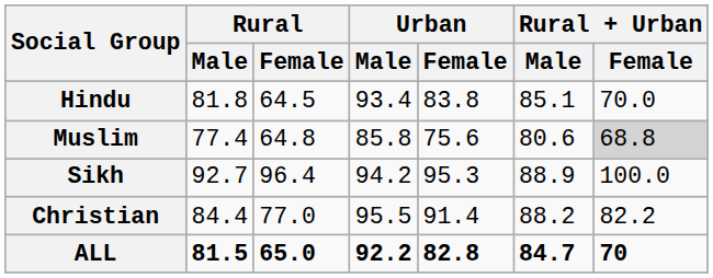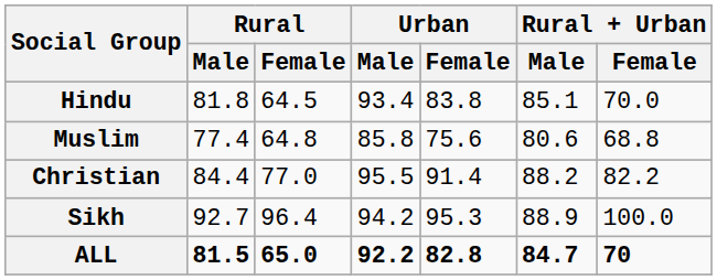Muslim | Rural + Urban / Female: lightgrey background -> no background
rows swapped: Christian <-> Sikh
